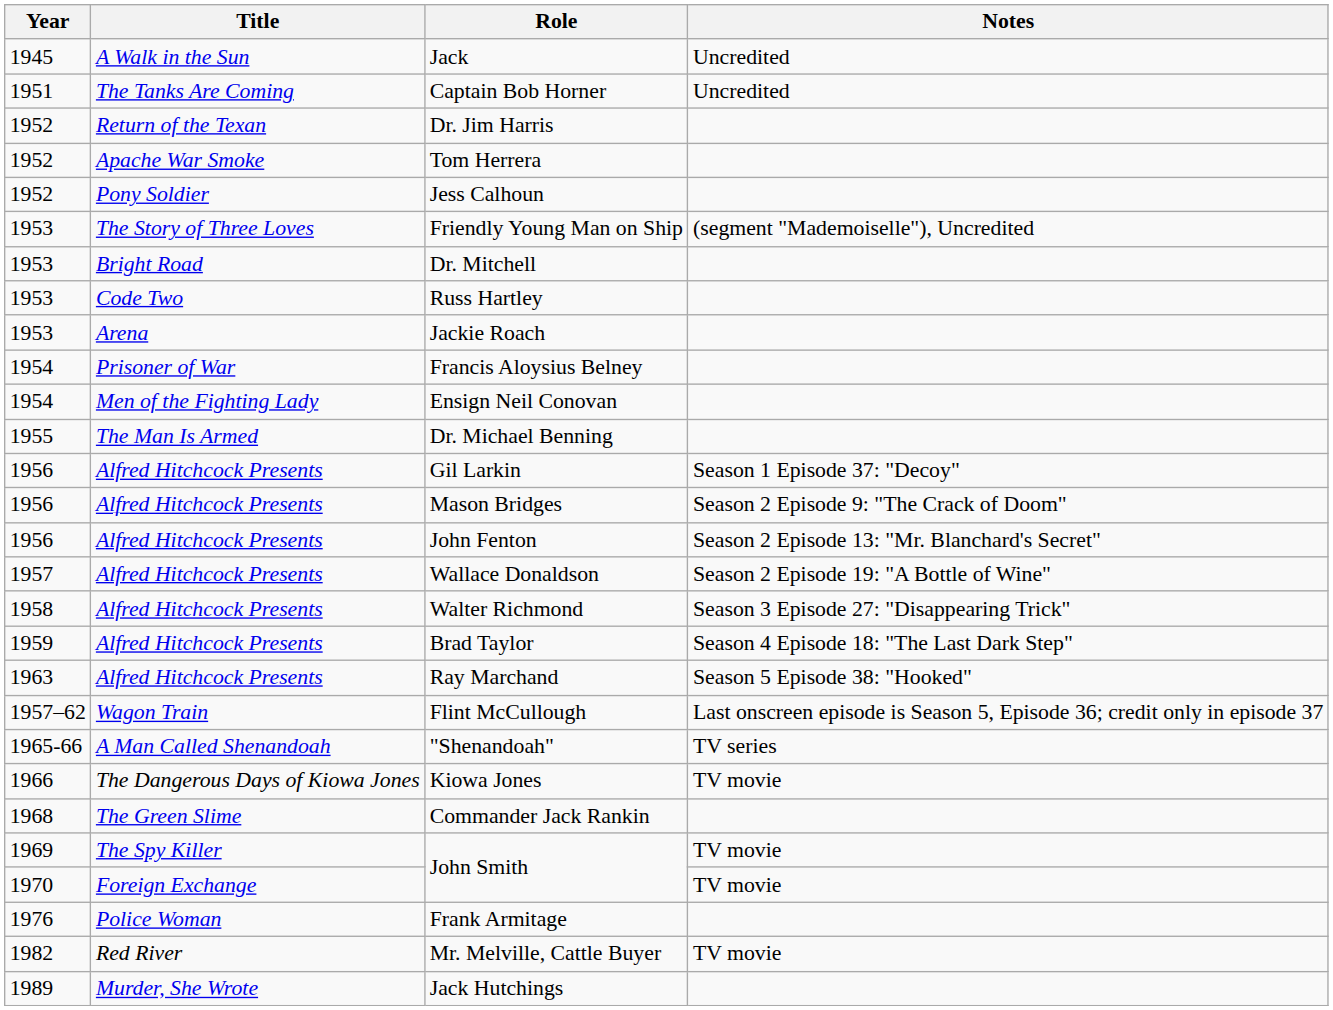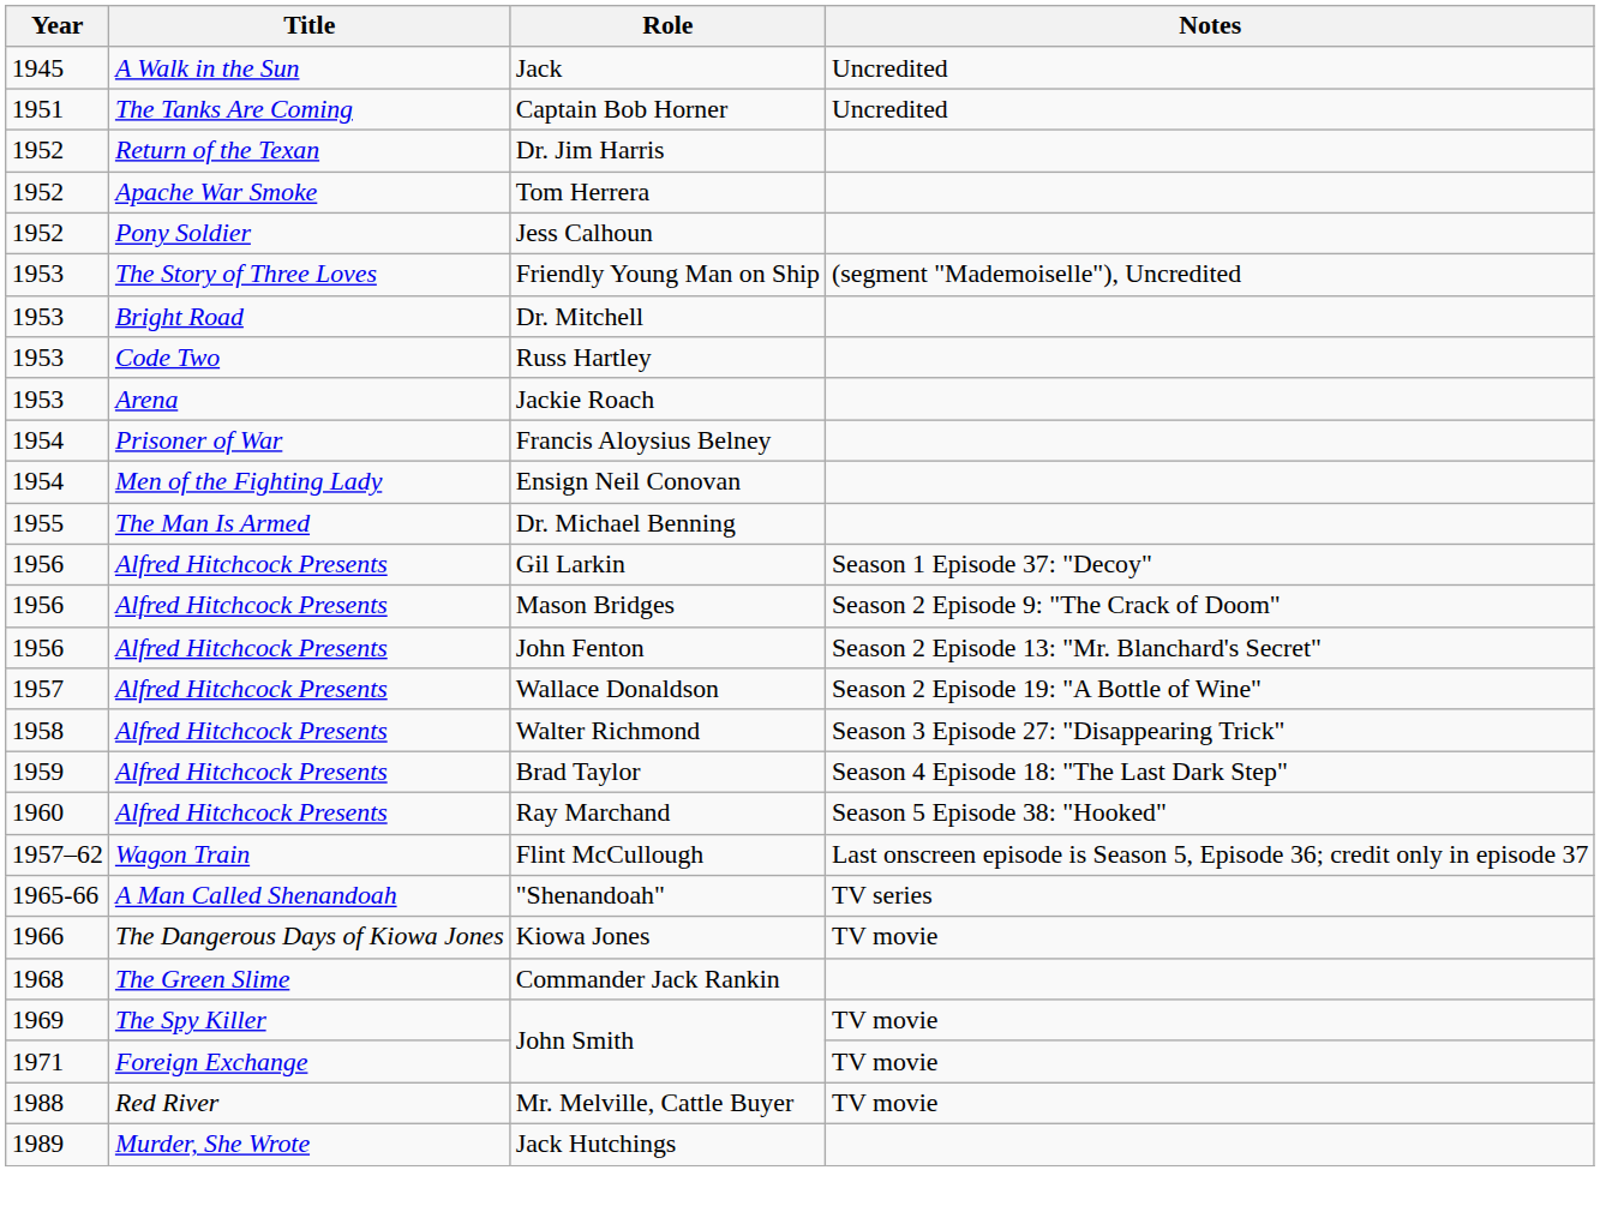Ray Marchand | Year: 1963 -> 1960
Foreign Exchange / John Smith | Year: 1970 -> 1971
- row: 1976 | Police Woman | Frank Armitage
Mr. Melville, Cattle Buyer | Year: 1982 -> 1988
